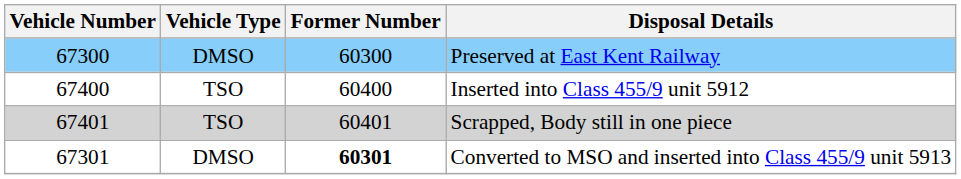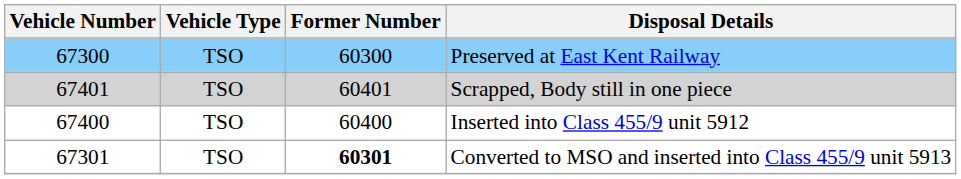Preserved at East Kent Railway | Vehicle Type: DMSO -> TSO
rows swapped: Inserted into Class 455/9 unit 5912 <-> Scrapped, Body still in one piece
Converted to MSO and inserted into Class 455/9 unit 5913 | Vehicle Type: DMSO -> TSO
